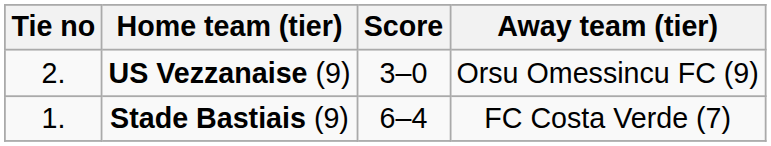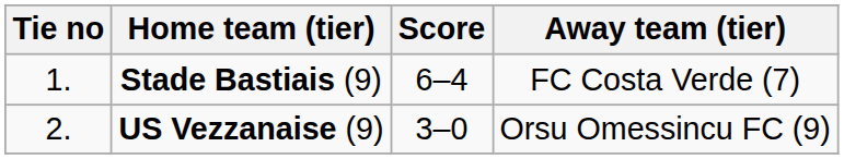rows swapped: Stade Bastiais (9) <-> US Vezzanaise (9)
